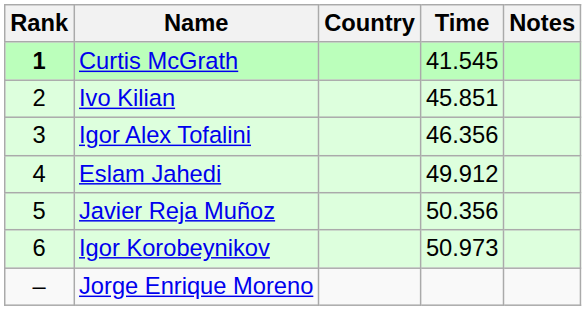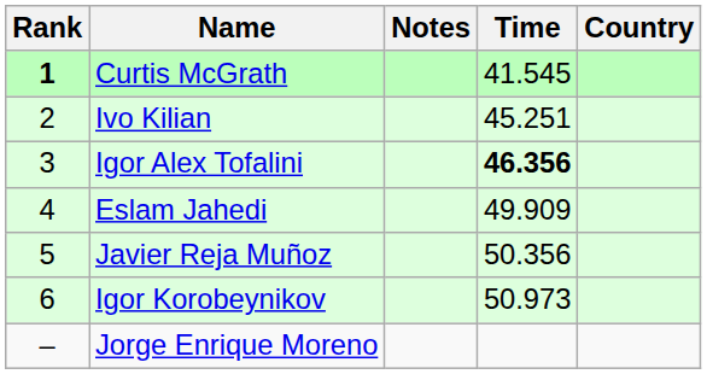columns swapped: Country <-> Notes
Ivo Kilian | Time: 45.851 -> 45.251
Igor Alex Tofalini | Time: normal -> bold
Eslam Jahedi | Time: 49.912 -> 49.909
